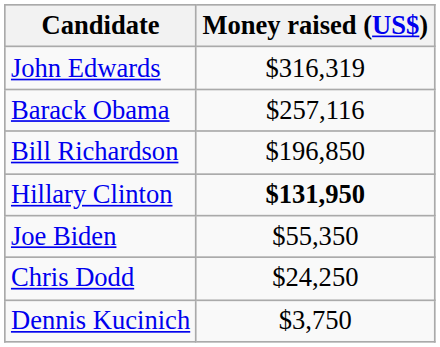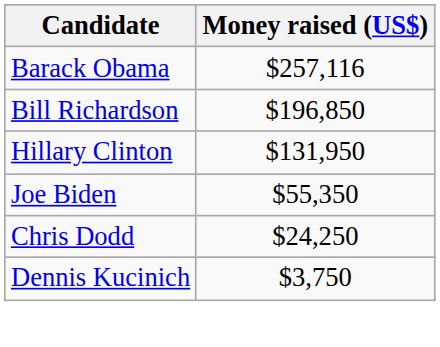- row: John Edwards | $316,319
Hillary Clinton | Money raised (US$): bold -> normal
